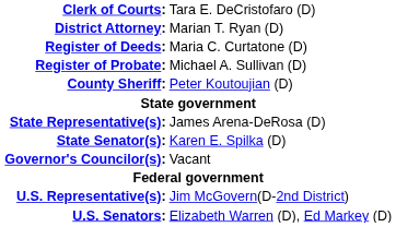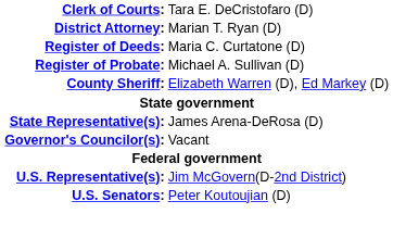County Sheriff: | column 2: Peter Koutoujian (D) -> Elizabeth Warren (D), Ed Markey (D)
- row: State Senator(s): | Karen E. Spilka (D)
U.S. Senators: | column 2: Elizabeth Warren (D), Ed Markey (D) -> Peter Koutoujian (D)
